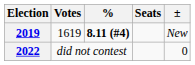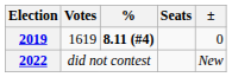2019 | ±: New -> 0
2022 | ±: 0 -> New
